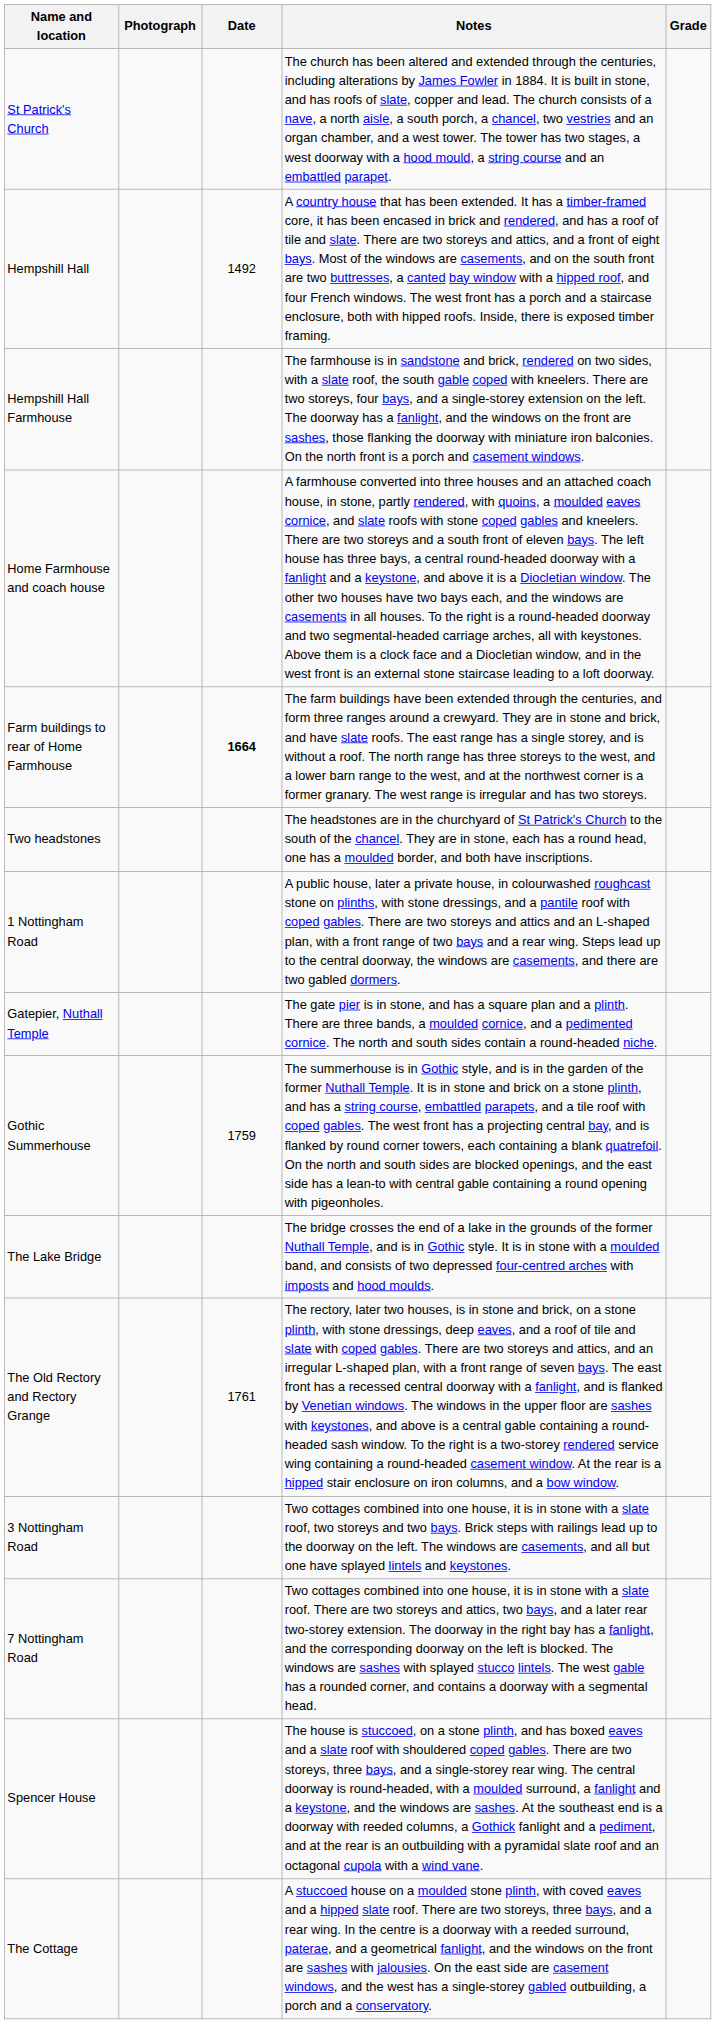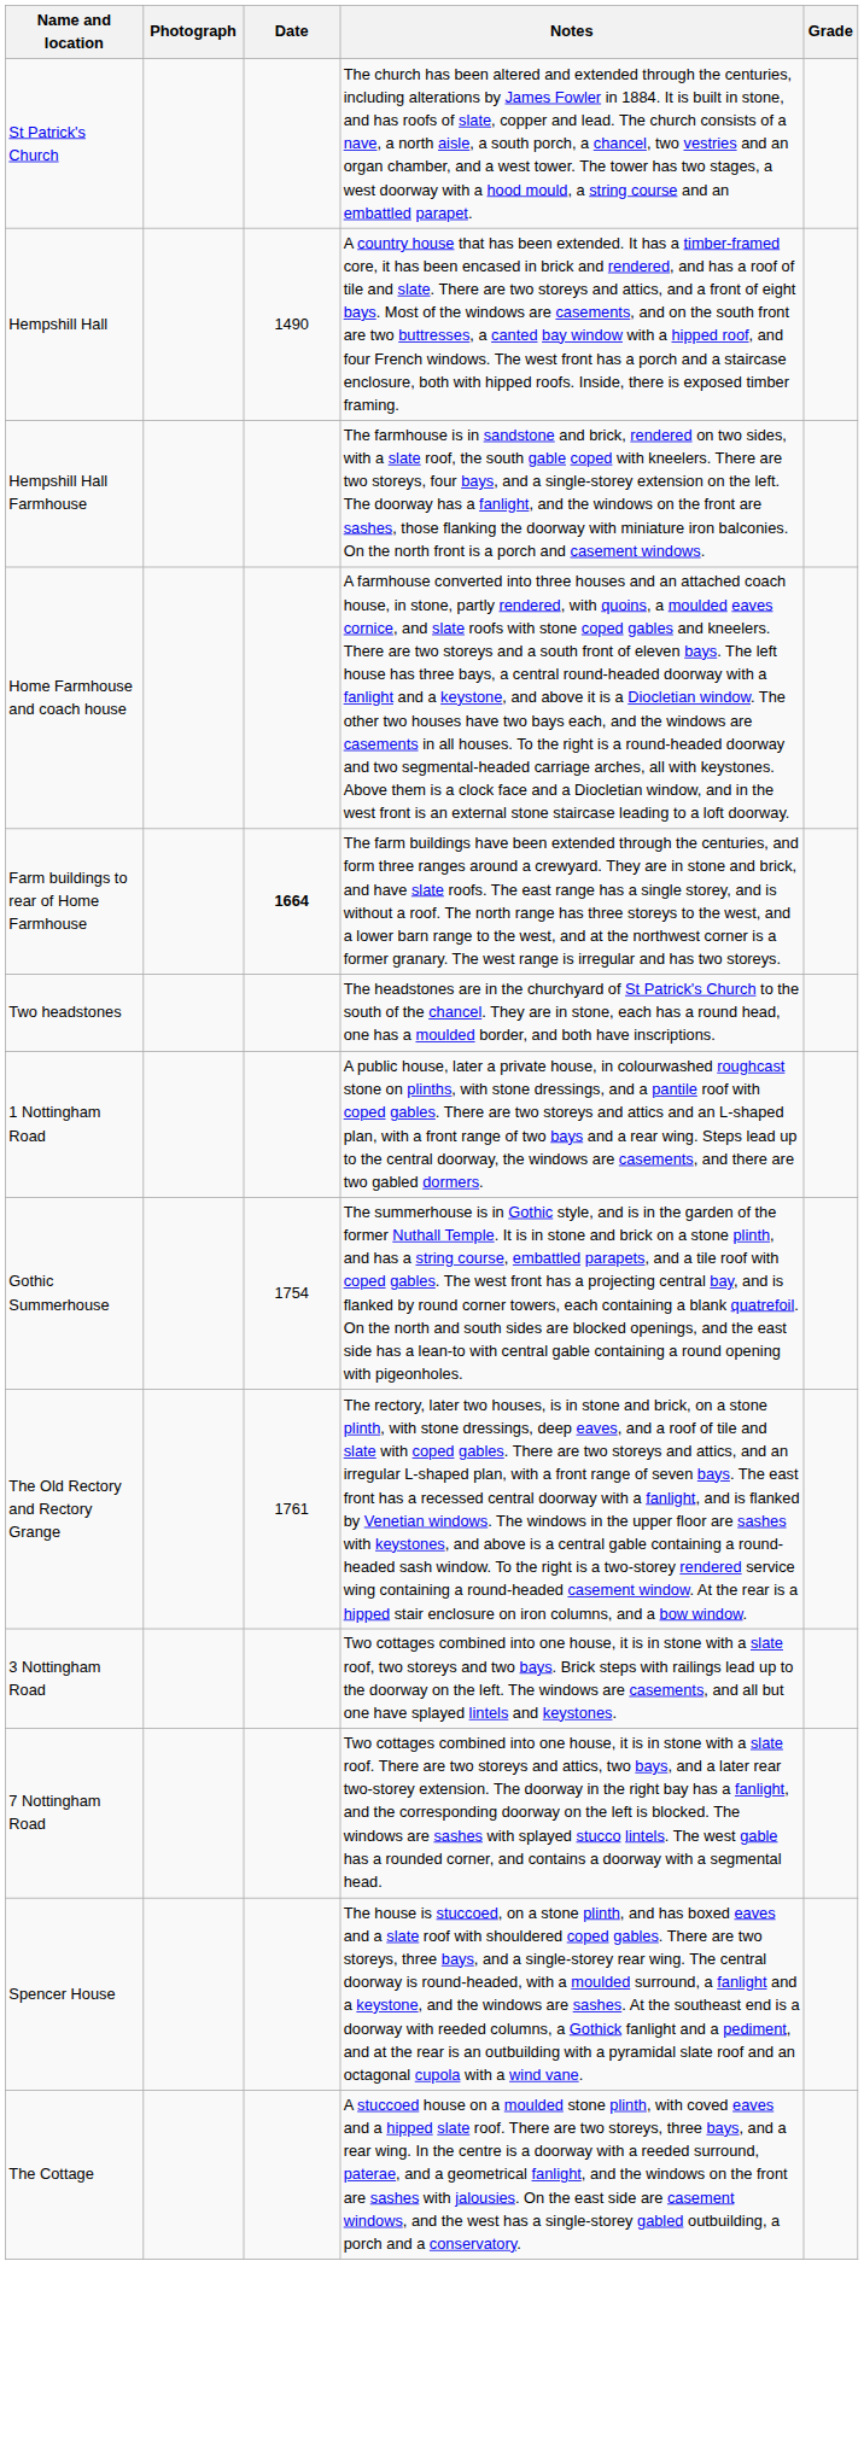Hempshill Hall | Date: 1492 -> 1490
- row: Gatepier, Nuthall Temple | The gate pier is in stone, and has a square plan and a plinth. There are three bands, a moulded cornice, and a pedimented cornice. The north and south sides contain a round-headed niche.
Gothic Summerhouse | Date: 1759 -> 1754
- row: The Lake Bridge | The bridge crosses the end of a lake in the grounds of the former Nuthall Temple, and is in Gothic style. It is in stone with a moulded band, and consists of two depressed four-centred arches with imposts and hood moulds.
